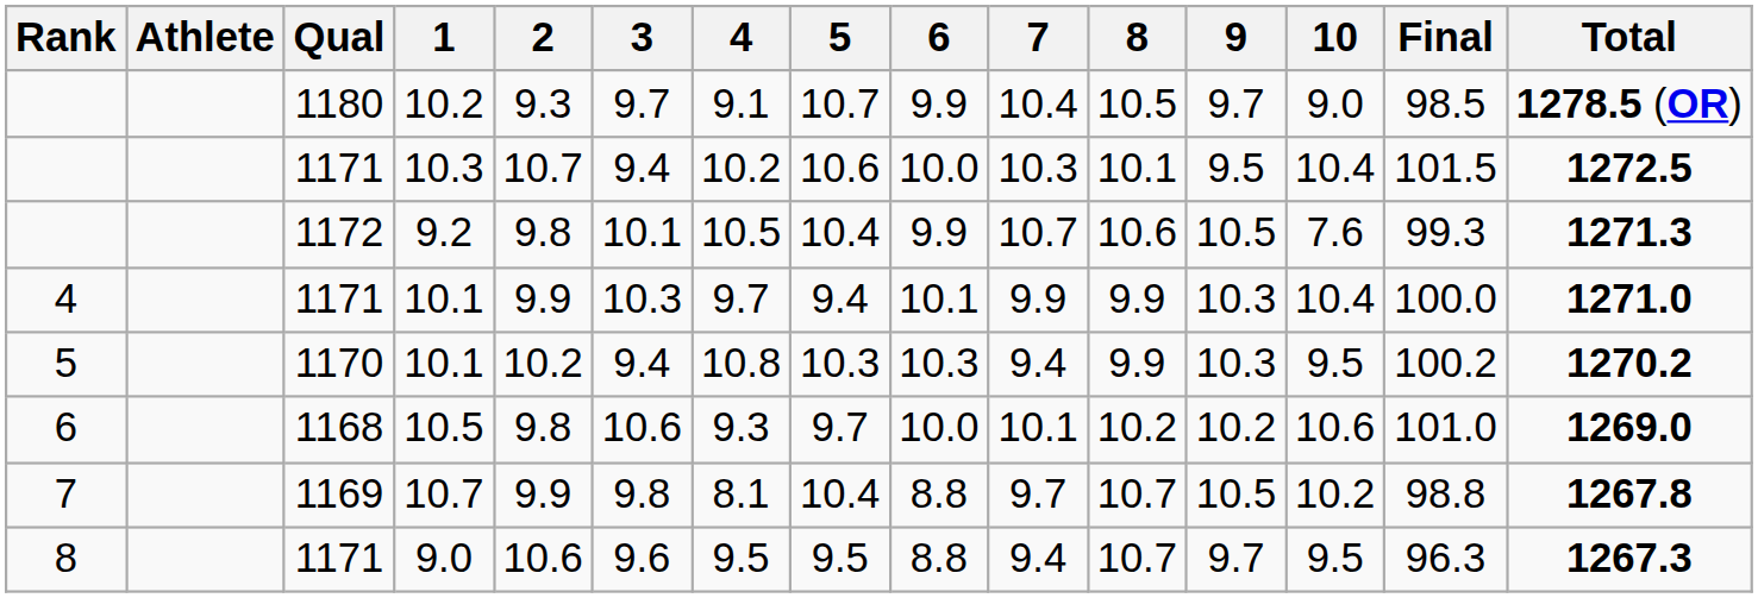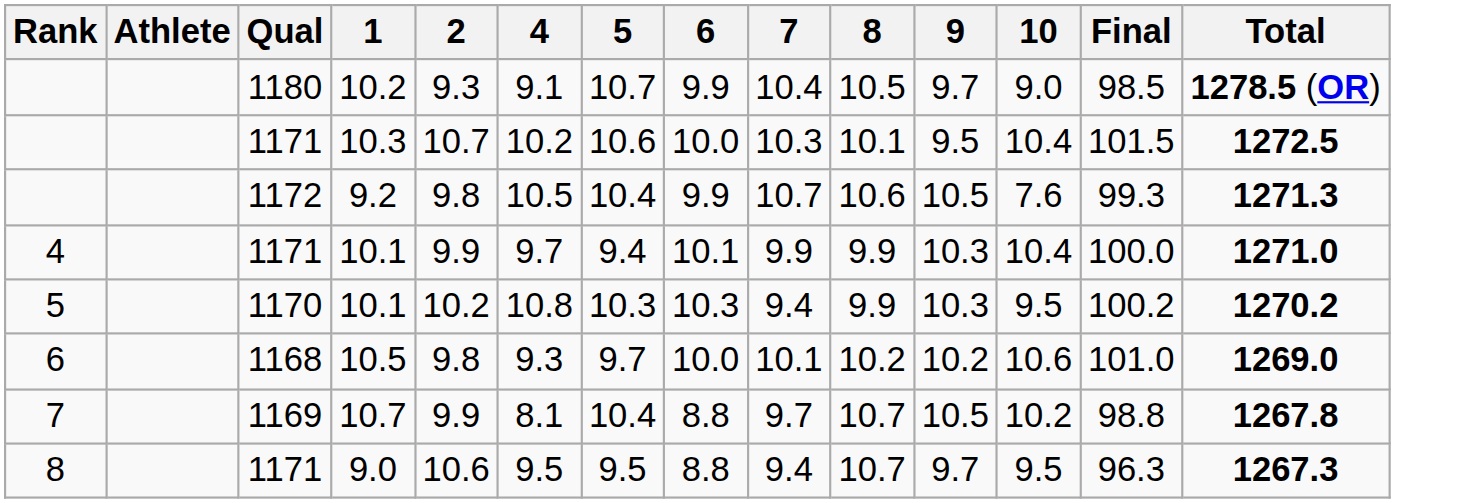- column: 3 | 9.7 | 9.4 | 10.1 | 10.3 | 9.4 | 10.6 | 9.8 | 9.6
